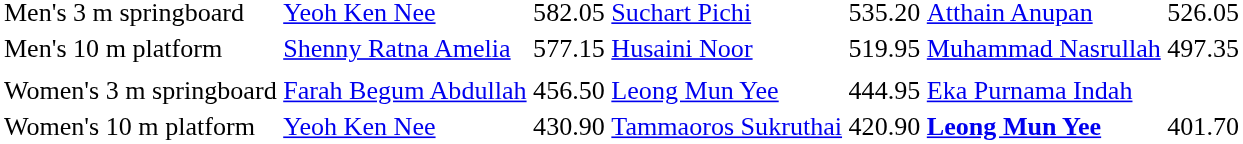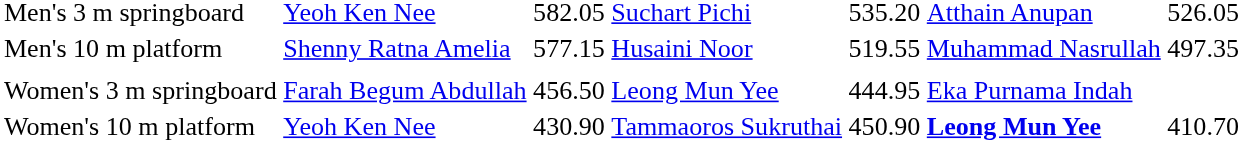Men's 10 m platform | column 5: 519.95 -> 519.55
Women's 10 m platform | column 5: 420.90 -> 450.90
Women's 10 m platform | column 7: 401.70 -> 410.70
